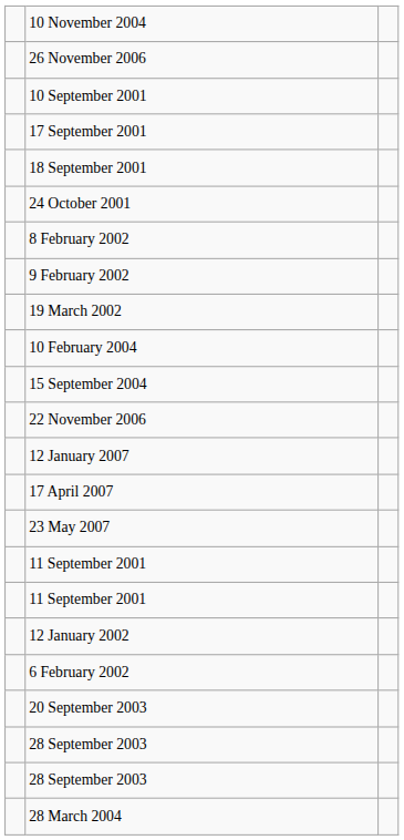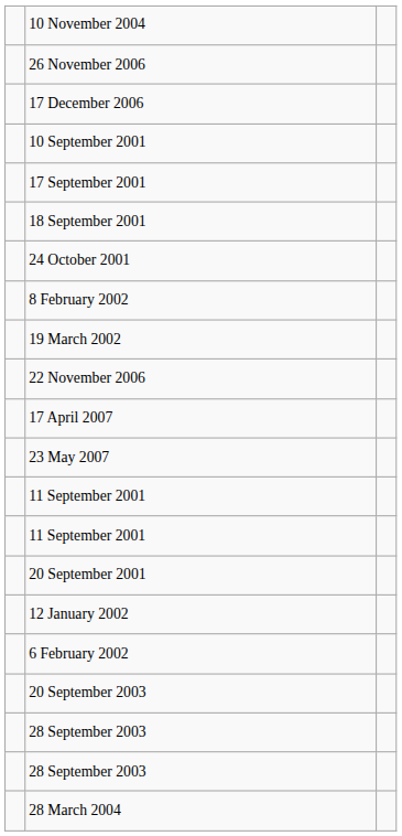+ row: 17 December 2006
- row: 9 February 2002
- row: 10 February 2004
- row: 15 September 2004
- row: 12 January 2007
+ row: 20 September 2001
